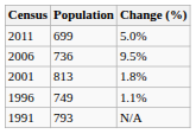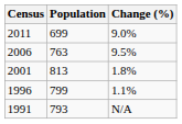2011 | Change (%): 5.0% -> 9.0%
2006 | Population: 736 -> 763
1996 | Population: 749 -> 799
